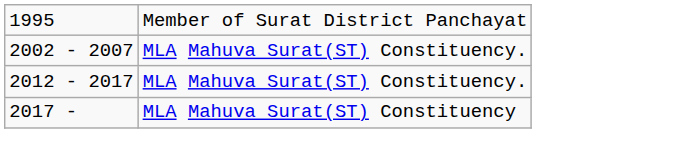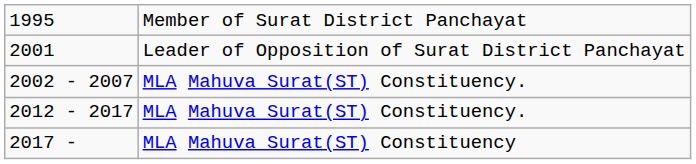+ row: 2001 | Leader of Opposition of Surat District Panchayat
